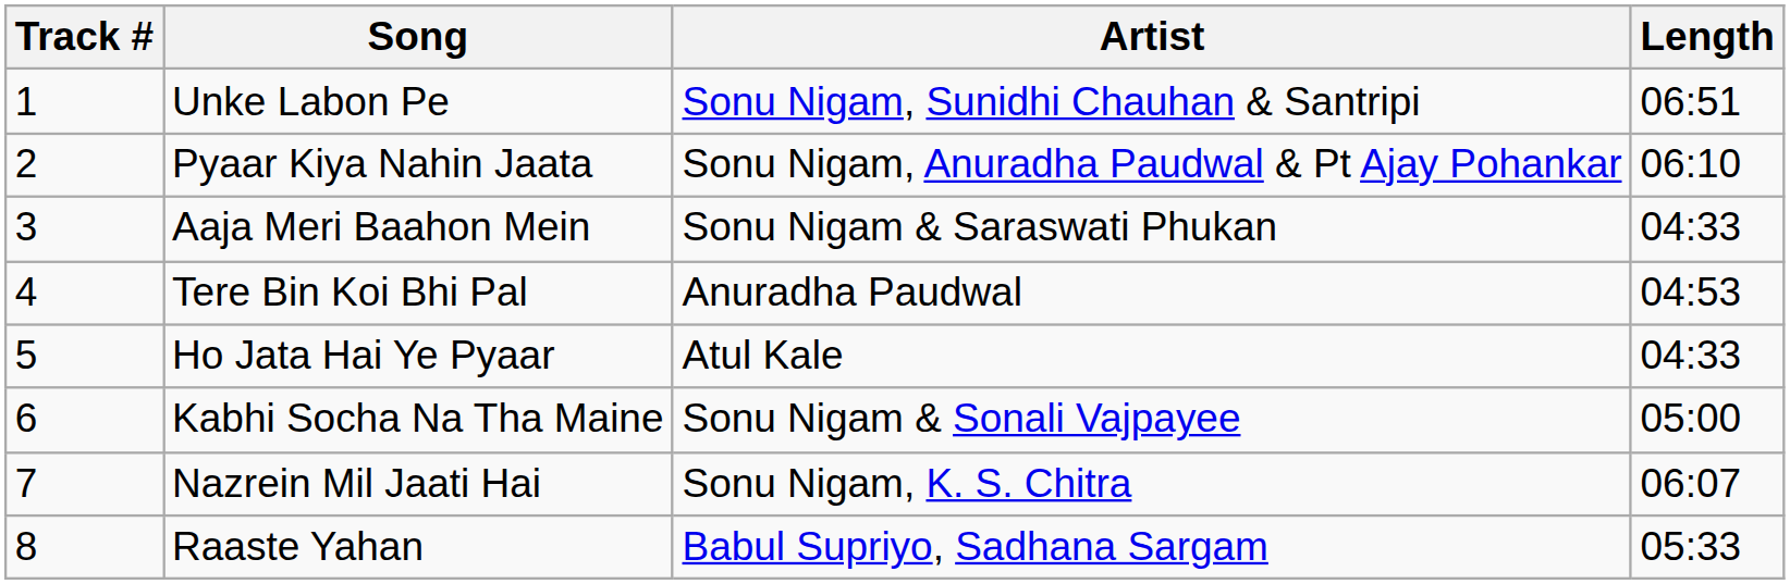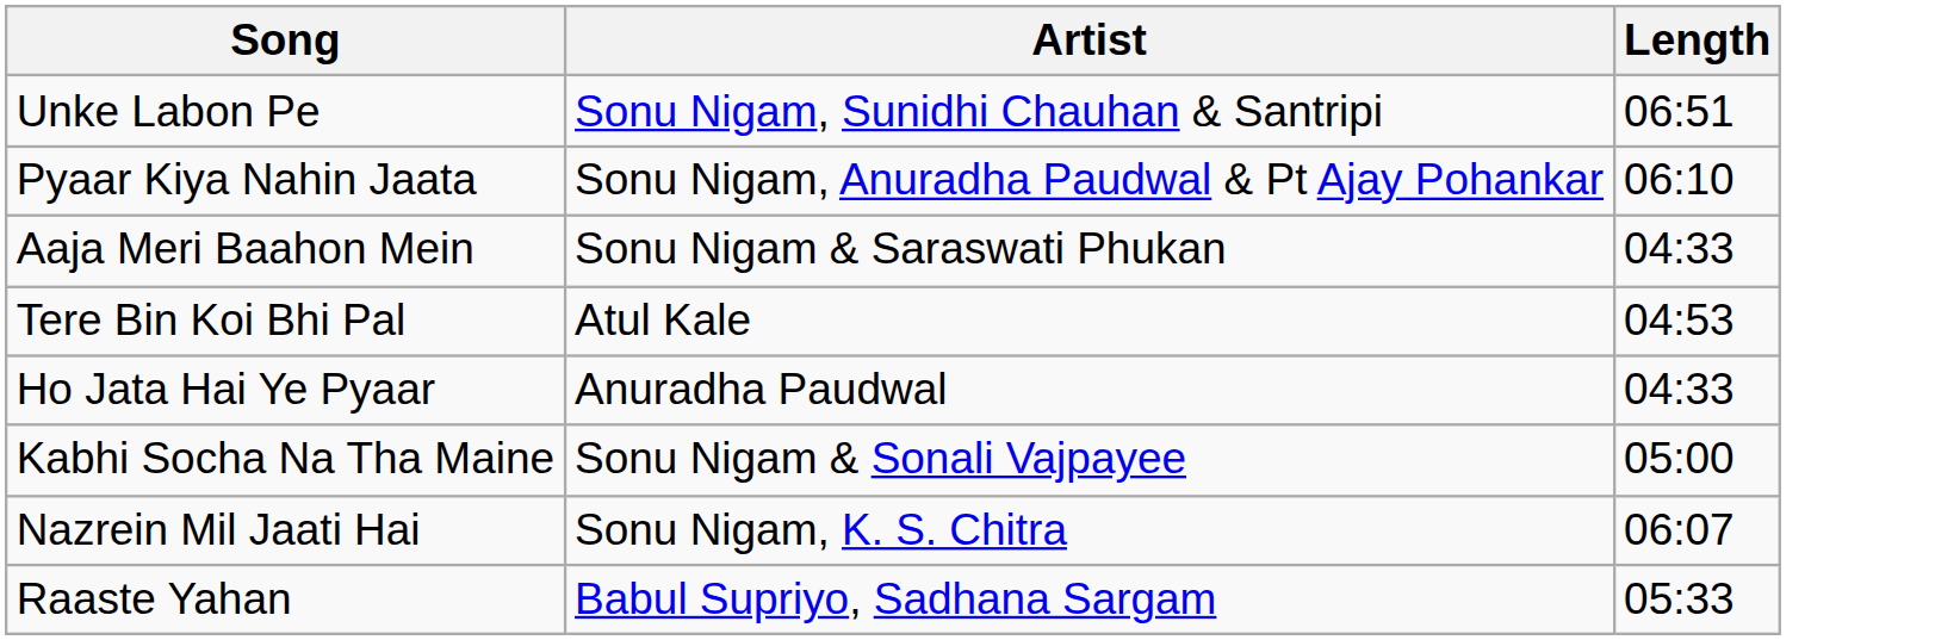- column: Track # | 1 | 2 | 3 | 4 | 5 | 6 | 7 | 8
Tere Bin Koi Bhi Pal | Artist: Anuradha Paudwal -> Atul Kale
Ho Jata Hai Ye Pyaar | Artist: Atul Kale -> Anuradha Paudwal
